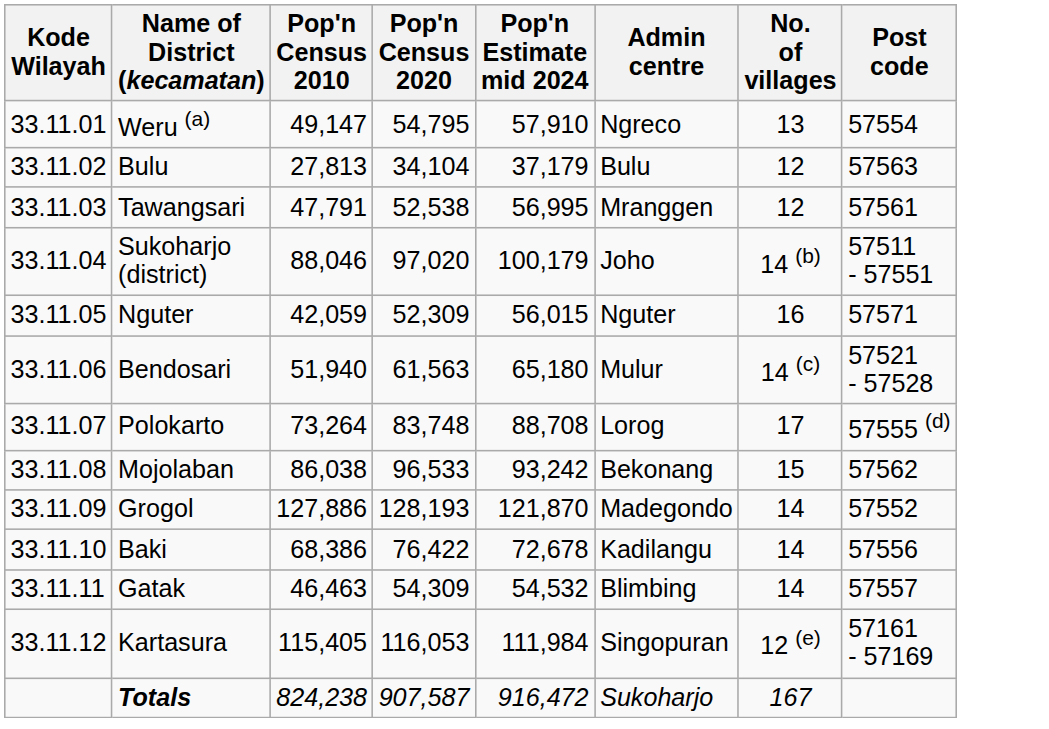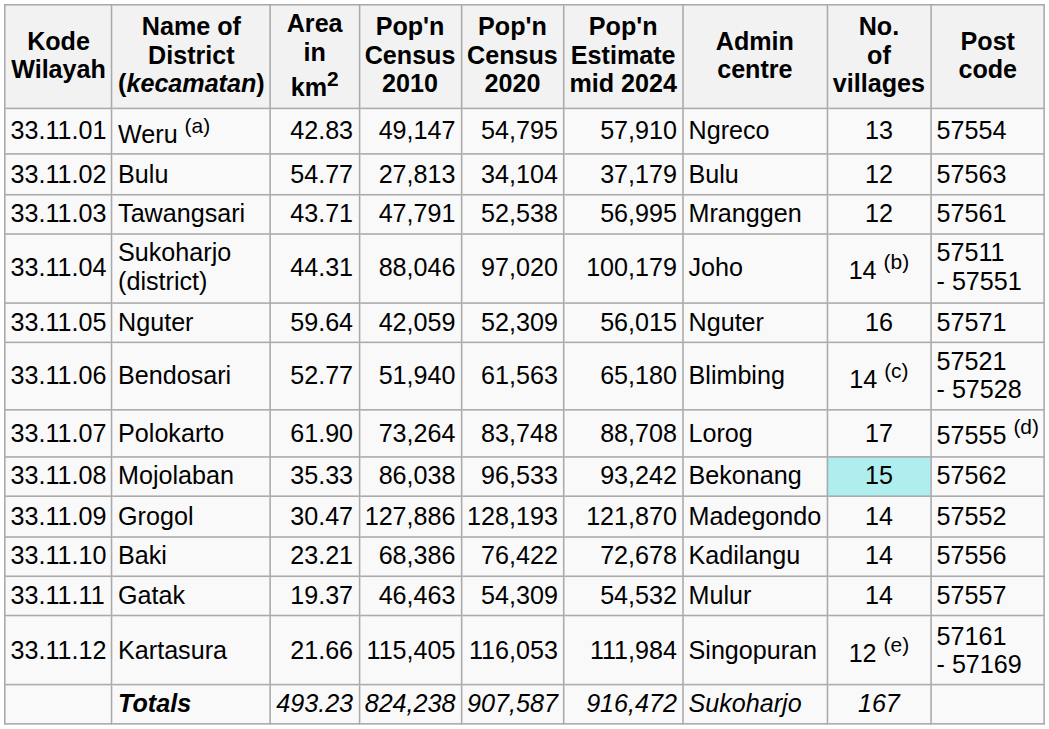+ column: Area in km2 | 42.83 | 54.77 | 43.71 | 44.31 | 59.64 | 52.77 | 61.90 | 35.33 | 30.47 | 23.21 | 19.37 | 21.66 | 493.23
Bendosari | Admin centre: Mulur -> Blimbing
Mojolaban | No. of villages: no background -> paleturquoise background
Gatak | Admin centre: Blimbing -> Mulur
